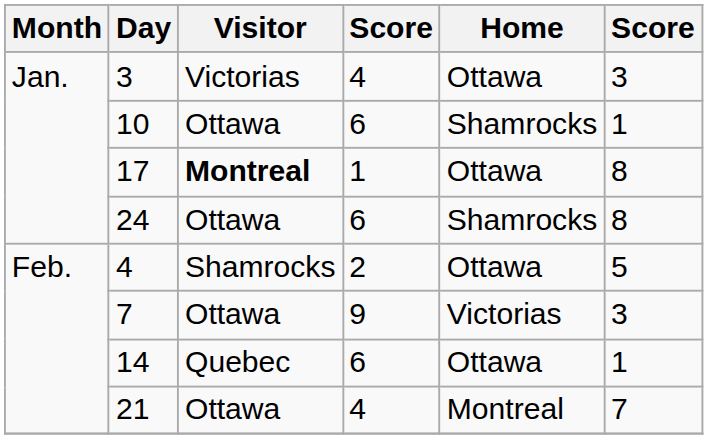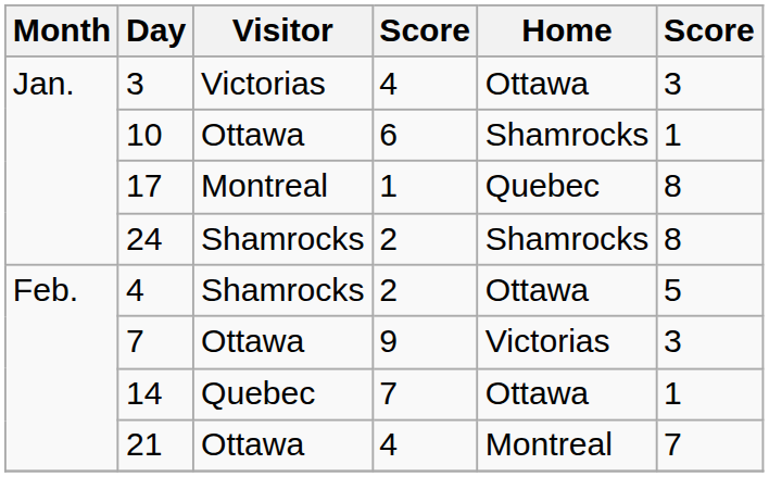17 | Visitor: bold -> normal
17 | Home: Ottawa -> Quebec
24 | Visitor: Ottawa -> Shamrocks
24 | column 4: 6 -> 2
14 | column 4: 6 -> 7
